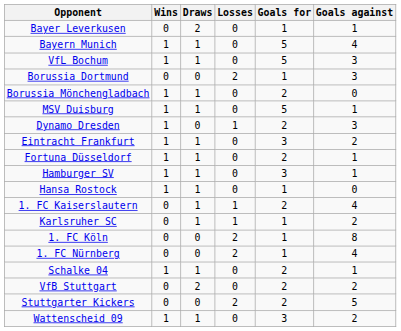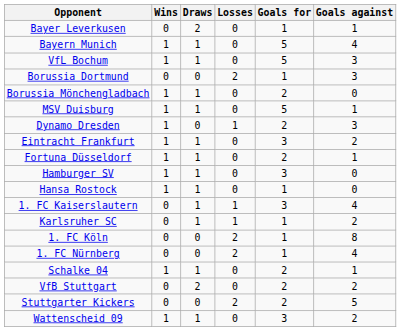Hamburger SV | Goals against: 1 -> 0
1. FC Kaiserslautern | Goals for: 2 -> 3
